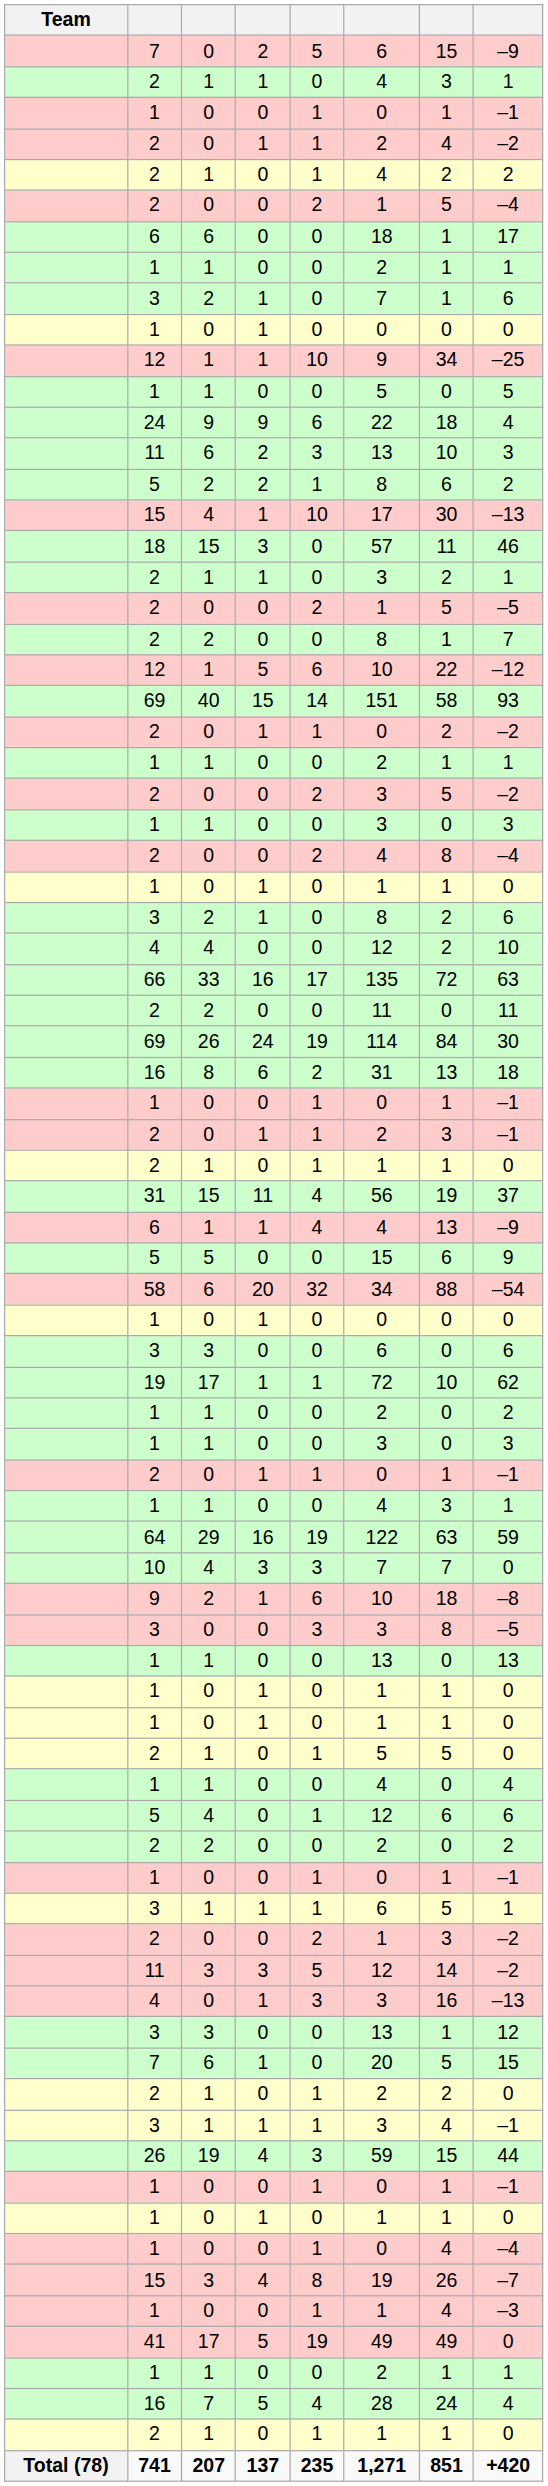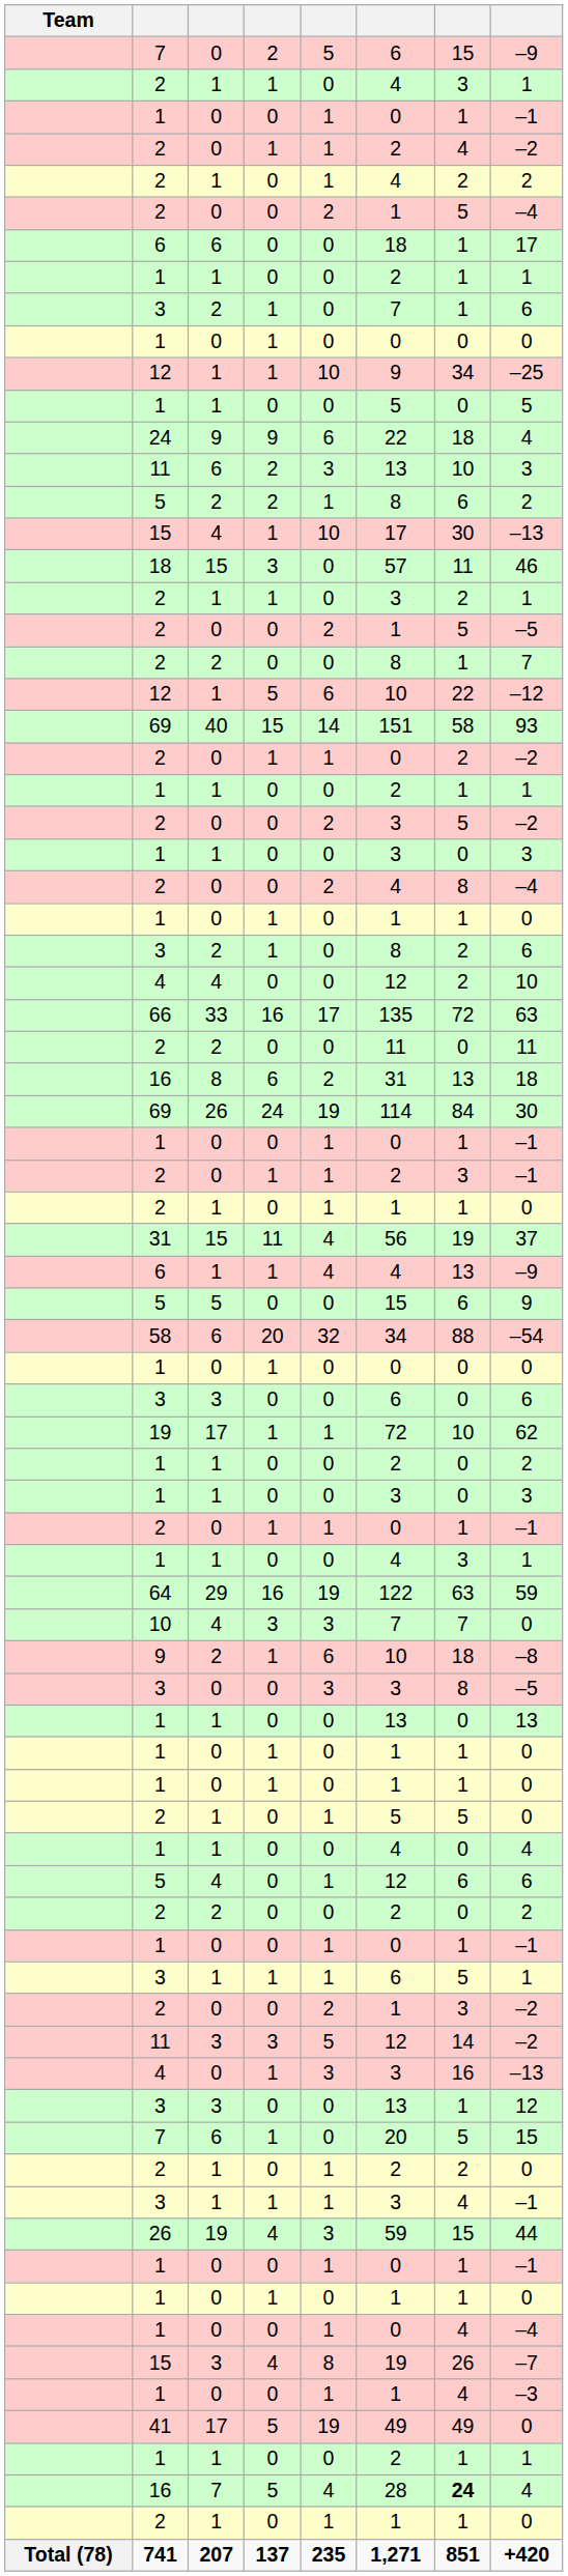rows swapped: 16 / 8 <-> 69 / 26
16 / 7 | column 7: normal -> bold
